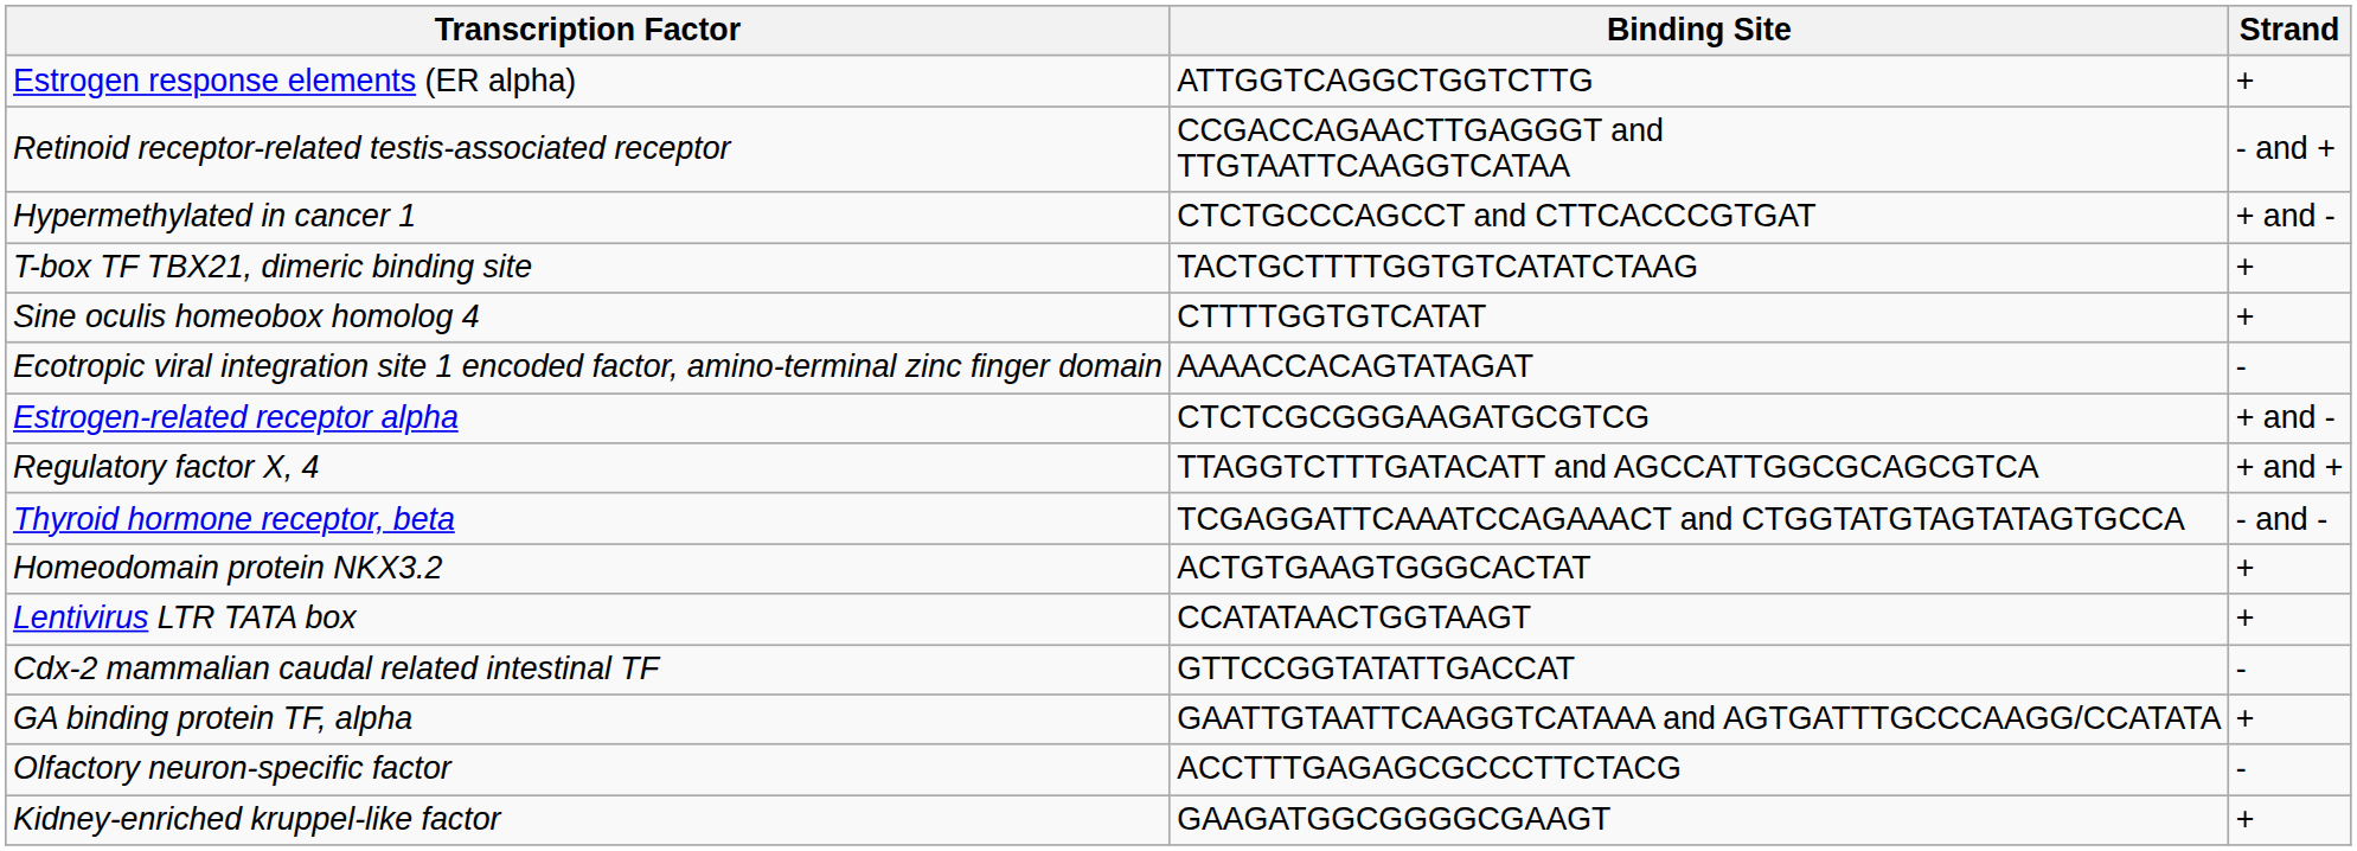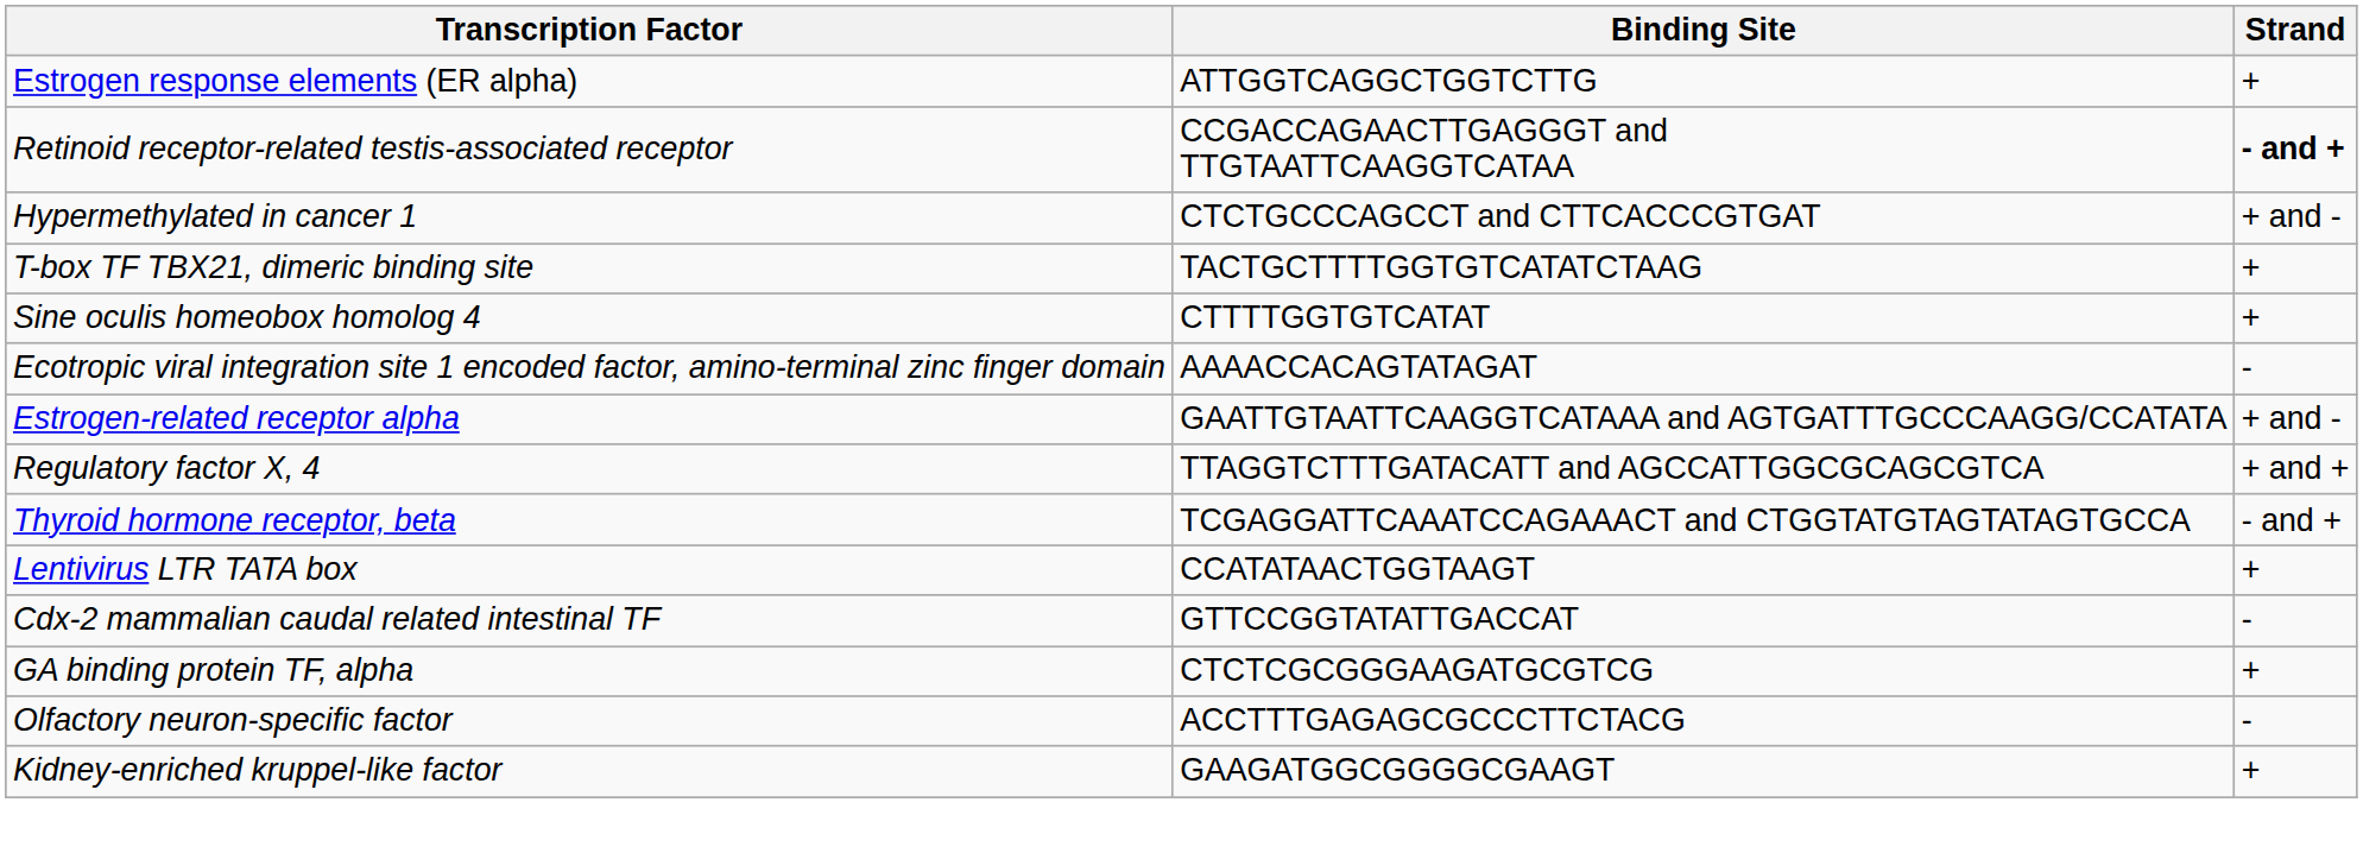Retinoid receptor-related testis-associated receptor | Strand: normal -> bold
Estrogen-related receptor alpha | Binding Site: CTCTCGCGGGAAGATGCGTCG -> GAATTGTAATTCAAGGTCATAAA and AGTGATTTGCCCAAGG/CCATATA
Thyroid hormone receptor, beta | Strand: - and - -> - and +
- row: Homeodomain protein NKX3.2 | ACTGTGAAGTGGGCACTAT | +
GA binding protein TF, alpha | Binding Site: GAATTGTAATTCAAGGTCATAAA and AGTGATTTGCCCAAGG/CCATATA -> CTCTCGCGGGAAGATGCGTCG
